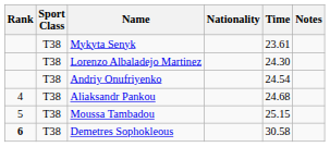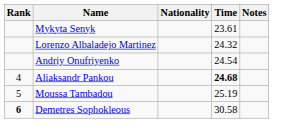- column: Sport Class | T38 | T38 | T38 | T38 | T38 | T38
Lorenzo Albaladejo Martinez | Time: 24.30 -> 24.32
Aliaksandr Pankou | Time: normal -> bold
Moussa Tambadou | Time: 25.15 -> 25.19
